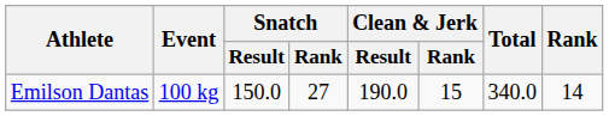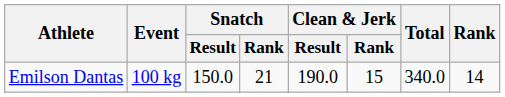Emilson Dantas | Snatch / Rank: 27 -> 21
